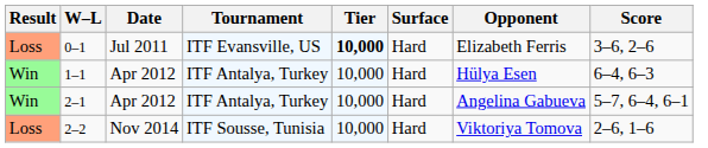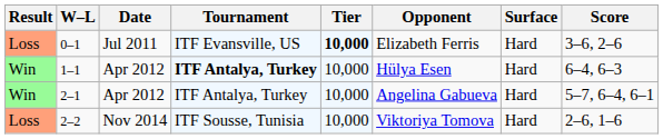columns swapped: Surface <-> Opponent
1–1 | Tournament: normal -> bold
